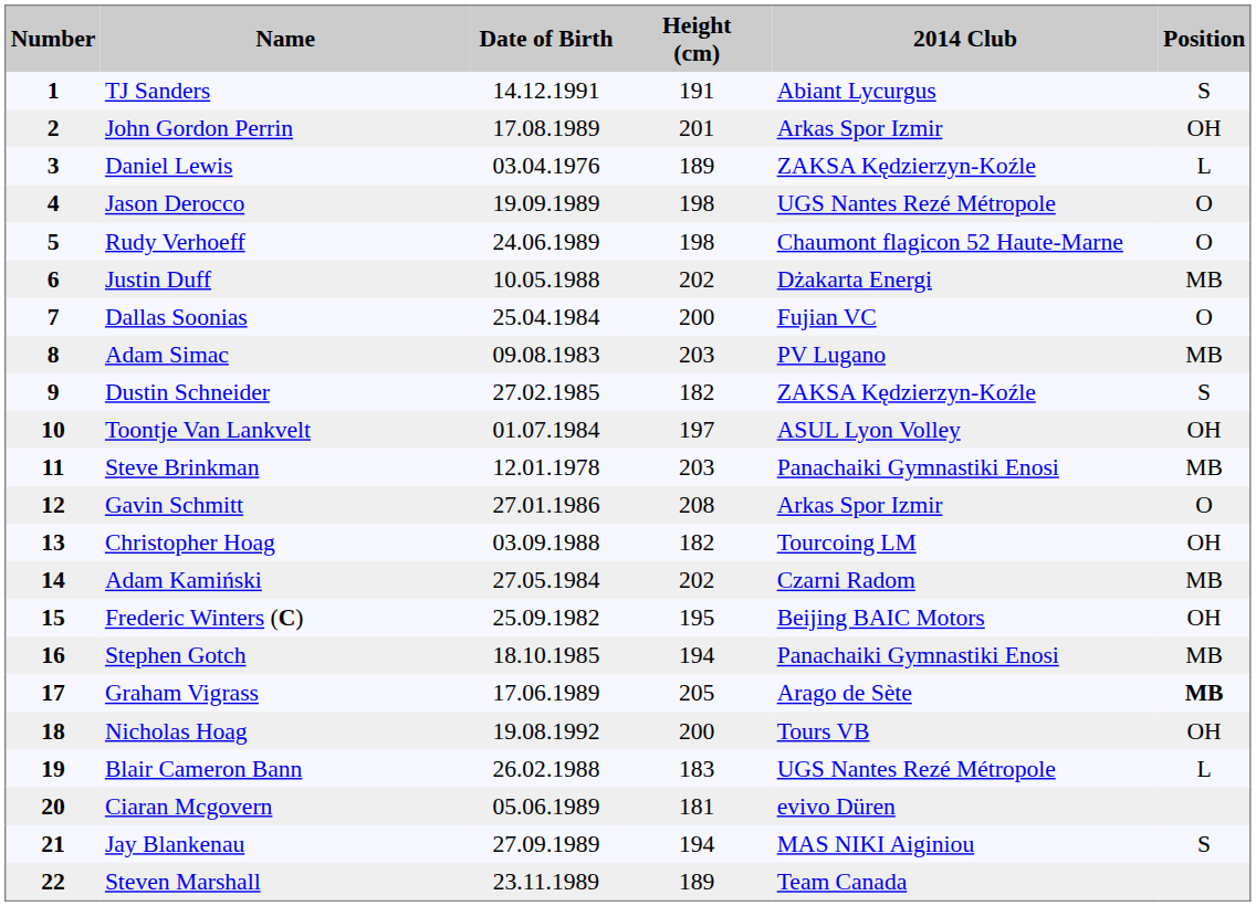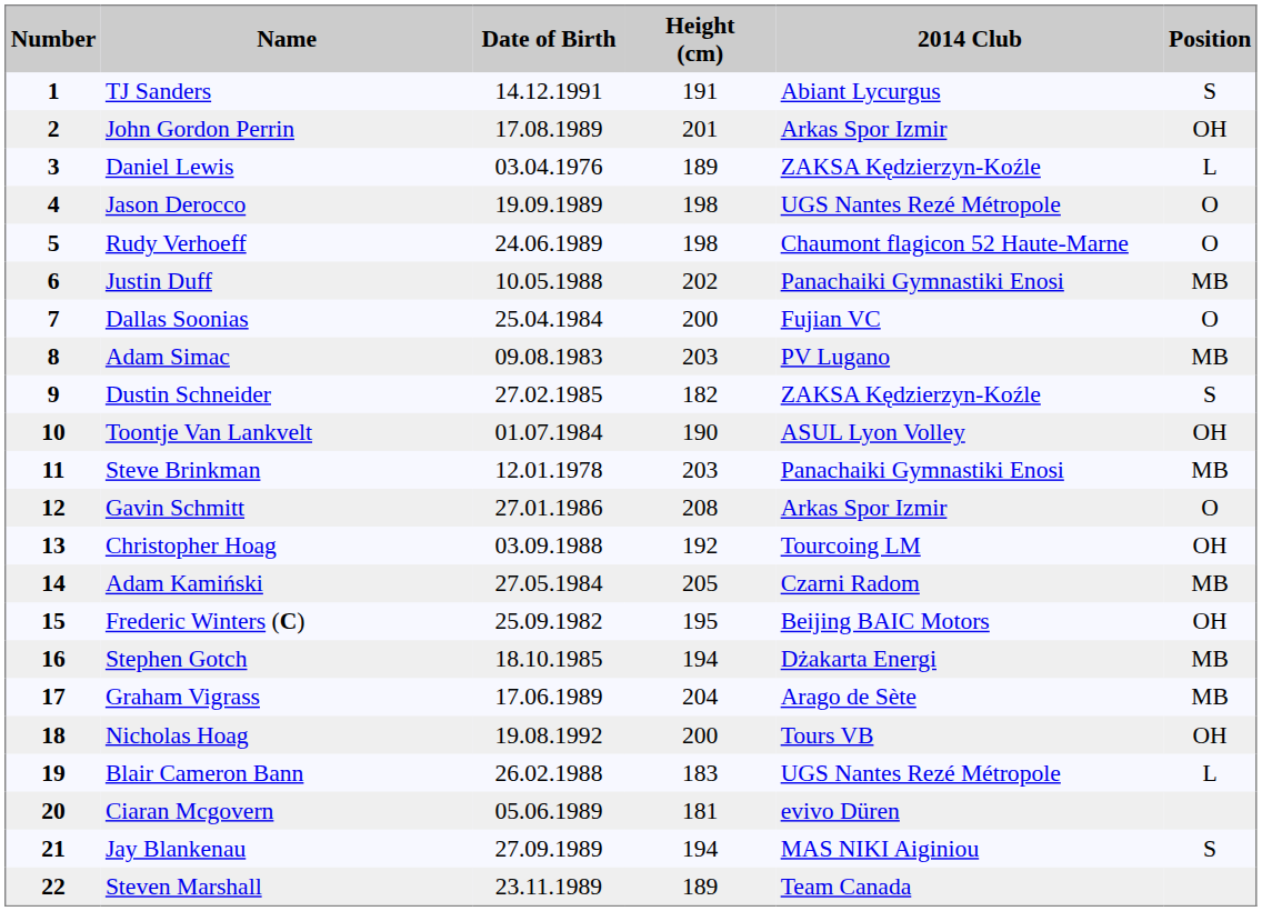Justin Duff | 2014 Club: Dżakarta Energi -> Panachaiki Gymnastiki Enosi
Toontje Van Lankvelt | Height (cm): 197 -> 190
Christopher Hoag | Height (cm): 182 -> 192
Adam Kamiński | Height (cm): 202 -> 205
Stephen Gotch | 2014 Club: Panachaiki Gymnastiki Enosi -> Dżakarta Energi
Graham Vigrass | Height (cm): 205 -> 204
Graham Vigrass | Position: bold -> normal
